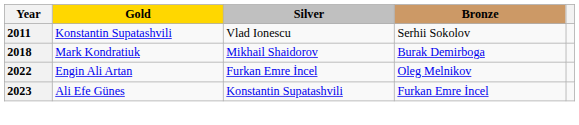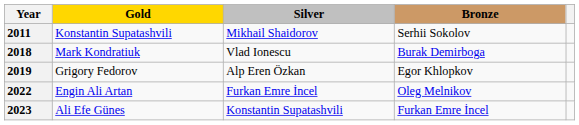2011 | Silver: Vlad Ionescu -> Mikhail Shaidorov
2018 | Silver: Mikhail Shaidorov -> Vlad Ionescu
+ row: 2019 | Grigory Fedorov | Alp Eren Özkan | Egor Khlopkov
